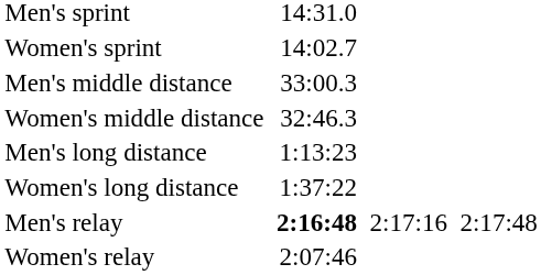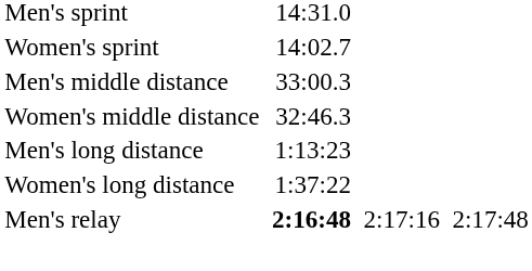- row: Women's relay | 2:07:46
